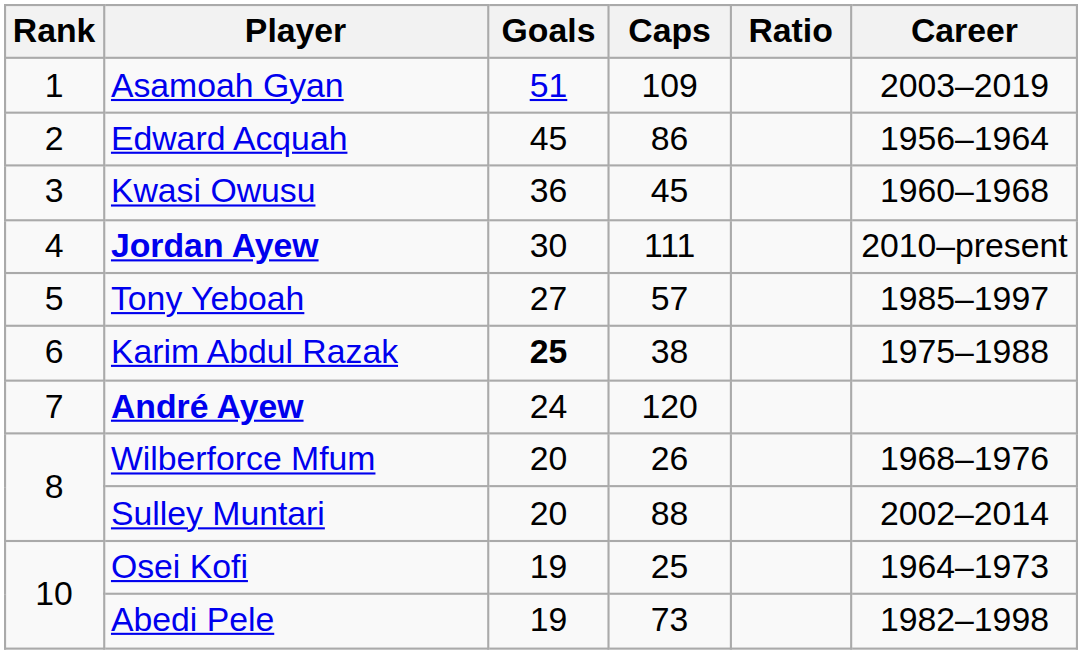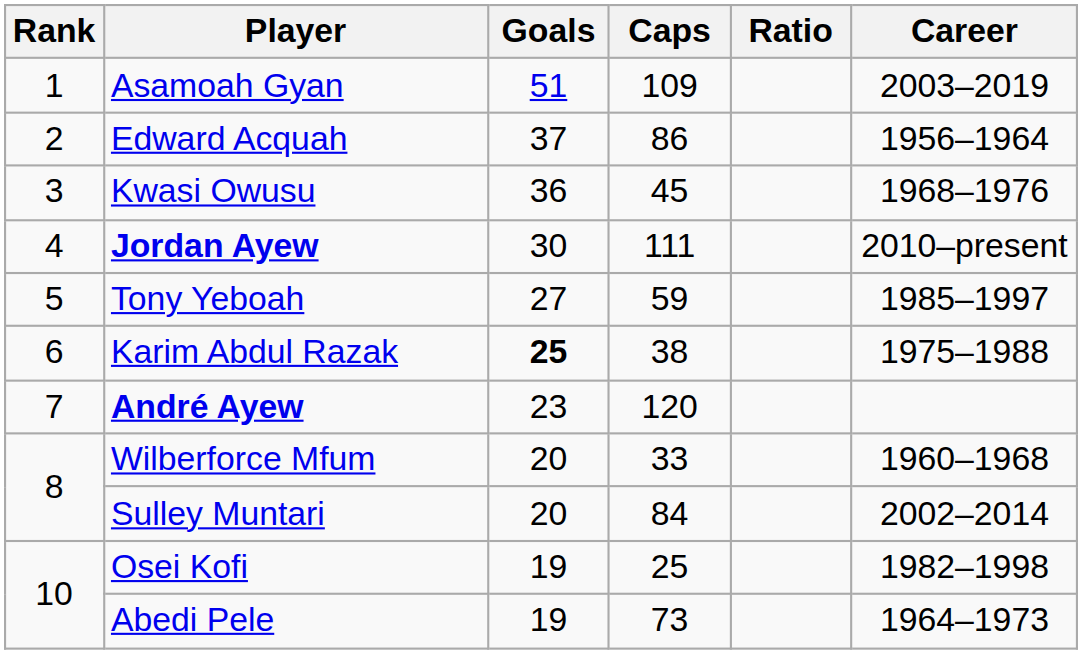Edward Acquah | Goals: 45 -> 37
Kwasi Owusu | Career: 1960–1968 -> 1968–1976
Tony Yeboah | Caps: 57 -> 59
André Ayew | Goals: 24 -> 23
Wilberforce Mfum | Caps: 26 -> 33
Wilberforce Mfum | Career: 1968–1976 -> 1960–1968
Sulley Muntari | Caps: 88 -> 84
Osei Kofi | Career: 1964–1973 -> 1982–1998
Abedi Pele | Career: 1982–1998 -> 1964–1973
